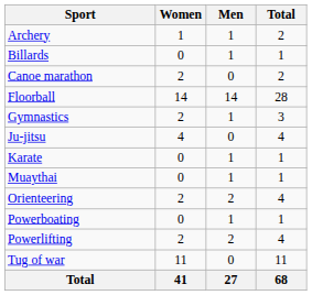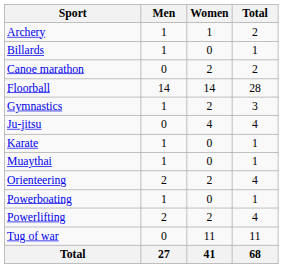columns swapped: Men <-> Women
